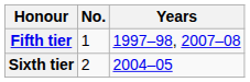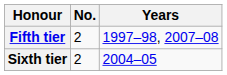Fifth tier | No.: 1 -> 2
